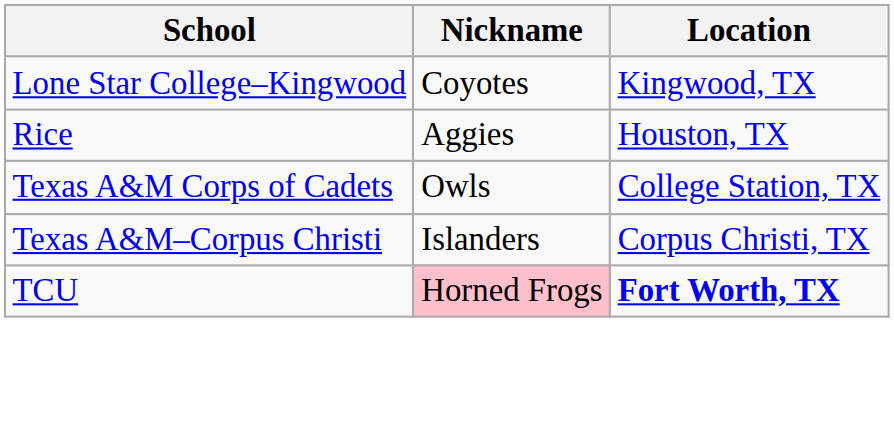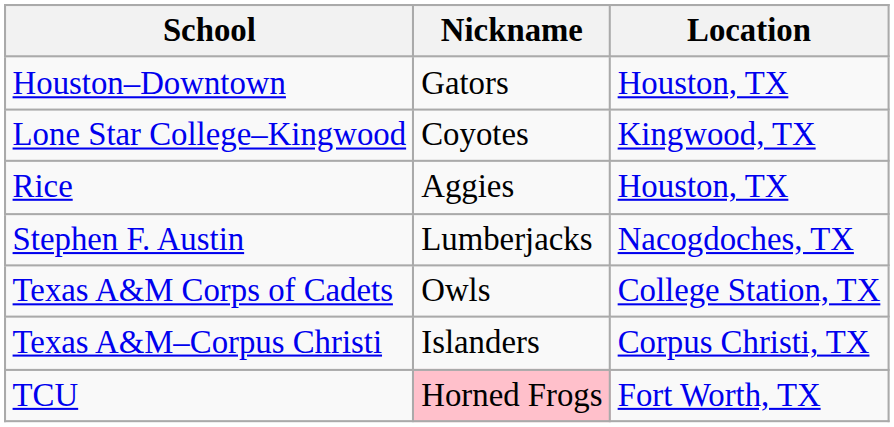+ row: Houston–Downtown | Gators | Houston, TX
+ row: Stephen F. Austin | Lumberjacks | Nacogdoches, TX
TCU | Location: bold -> normal
